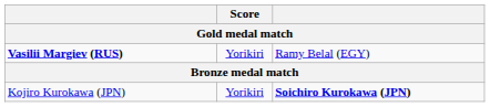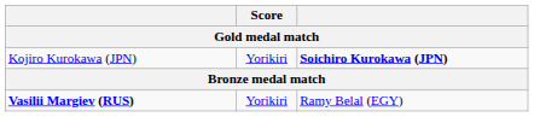rows swapped: Vasilii Margiev (RUS) <-> Kojiro Kurokawa (JPN)
